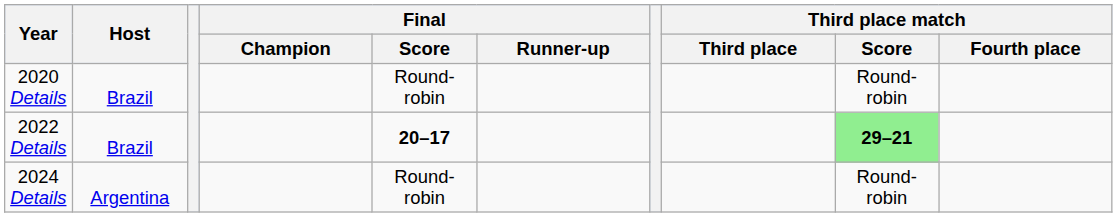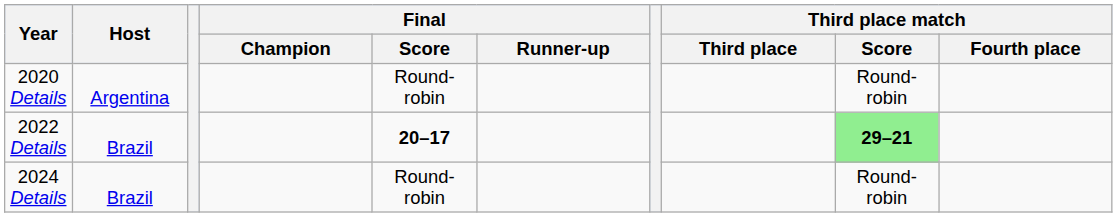2020 Details | Host: Brazil -> Argentina
2024 Details | Host: Argentina -> Brazil
